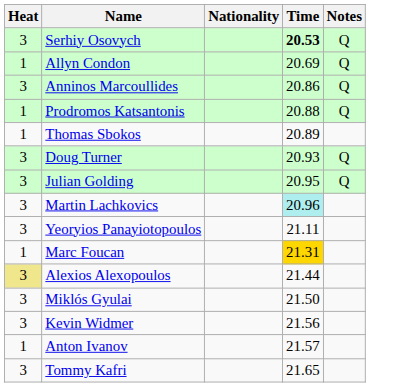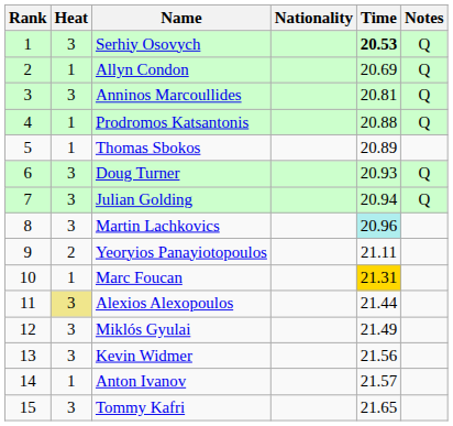+ column: Rank | 1 | 2 | 3 | 4 | 5 | 6 | 7 | 8 | 9 | 10 | 11 | 12 | 13 | 14 | 15
Anninos Marcoullides | Time: 20.86 -> 20.81
Julian Golding | Time: 20.95 -> 20.94
Yeoryios Panayiotopoulos | Heat: 3 -> 2
Miklós Gyulai | Time: 21.50 -> 21.49
